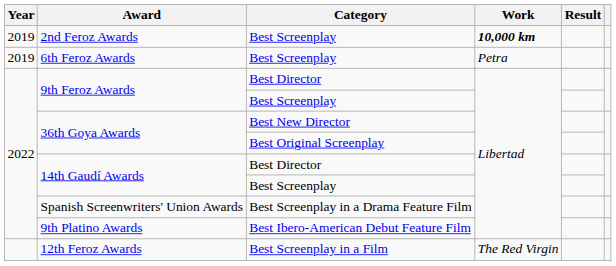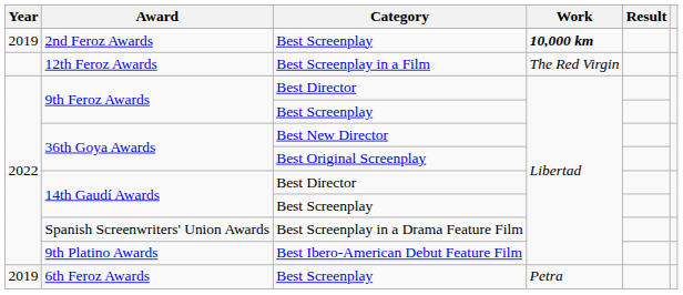rows swapped: 6th Feroz Awards <-> 12th Feroz Awards
